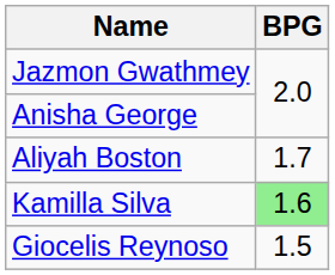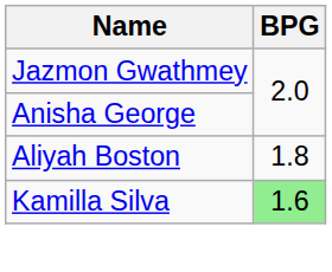Aliyah Boston | BPG: 1.7 -> 1.8
- row: Giocelis Reynoso | 1.5
